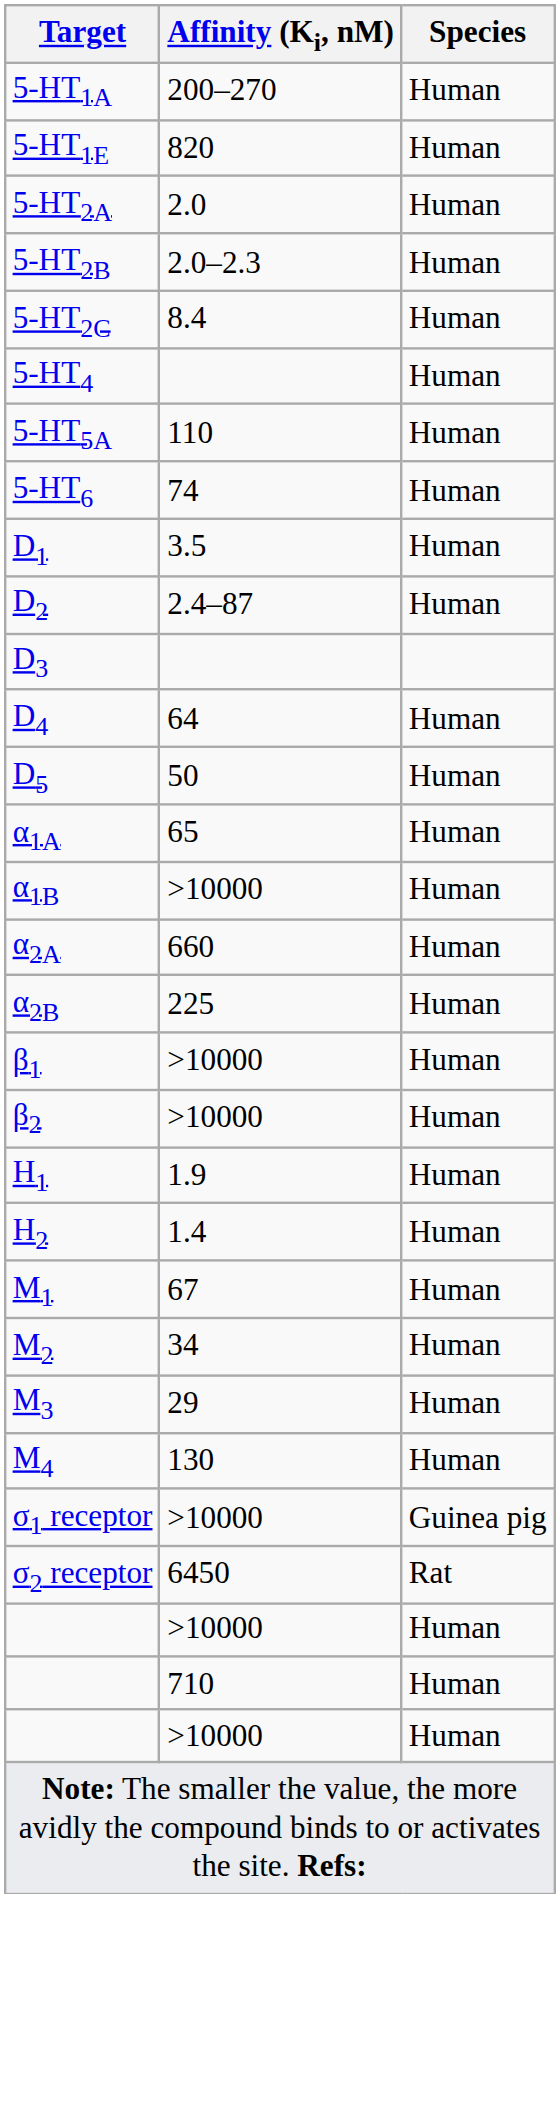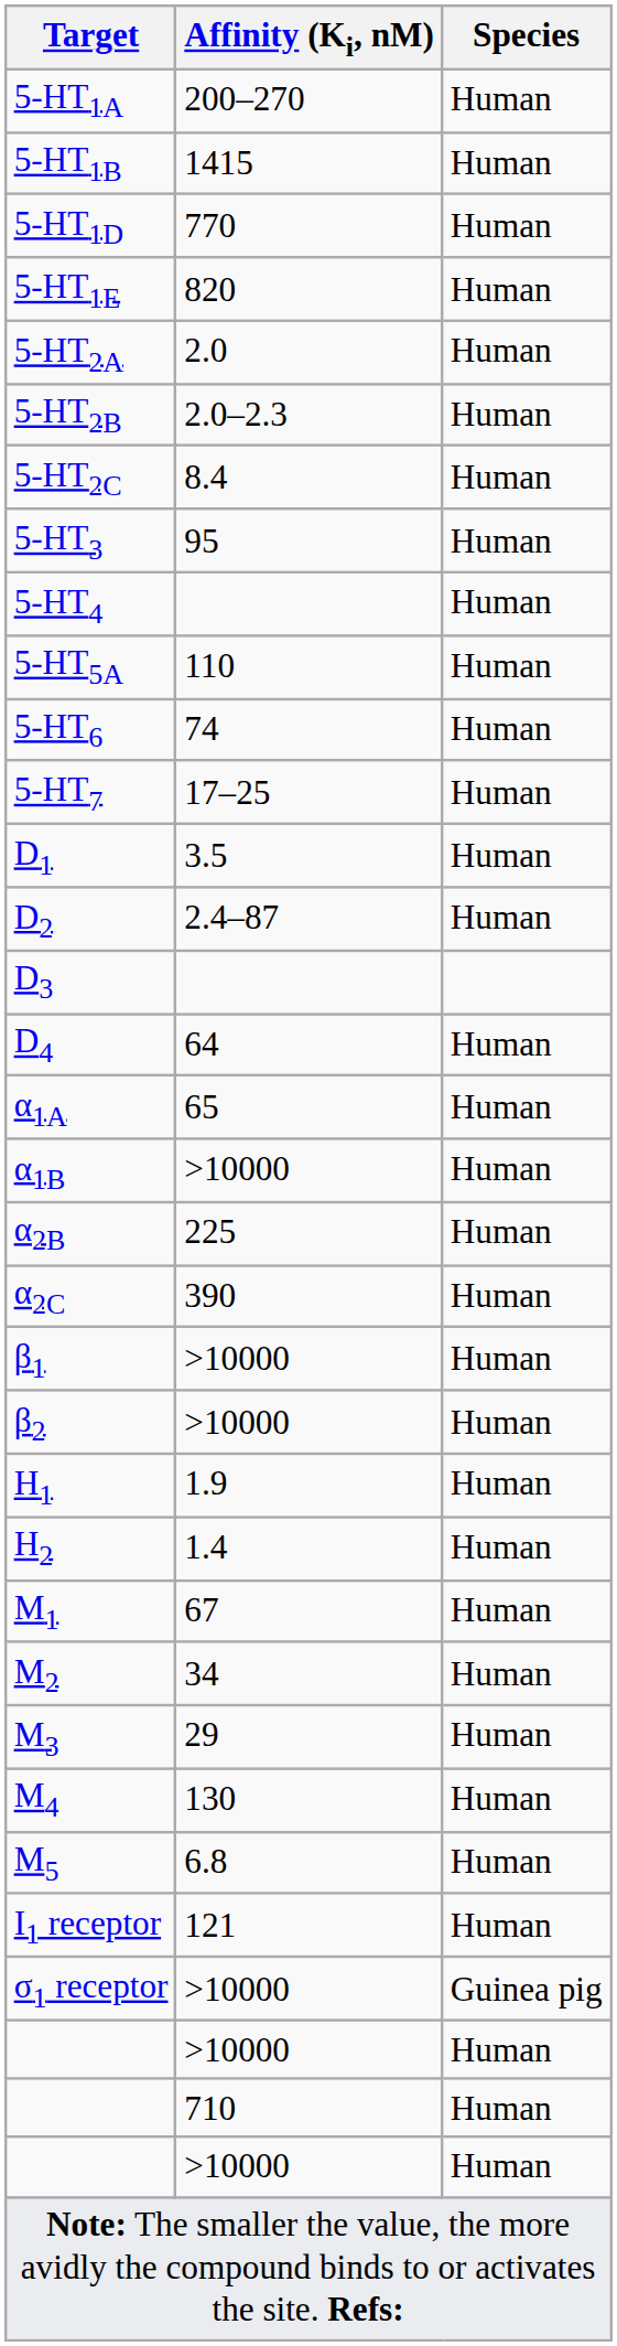+ row: 5-HT1B | 1415 | Human
+ row: 5-HT1D | 770 | Human
+ row: 5-HT3 | 95 | Human
+ row: 5-HT7 | 17–25 | Human
- row: D5 | 50 | Human
- row: α2A | 660 | Human
+ row: α2C | 390 | Human
+ row: M5 | 6.8 | Human
+ row: I1 receptor | 121 | Human
- row: σ2 receptor | 6450 | Rat
